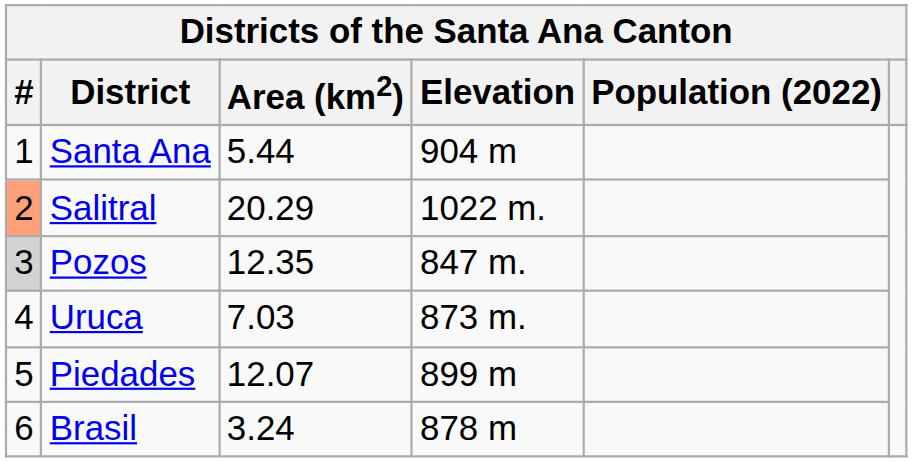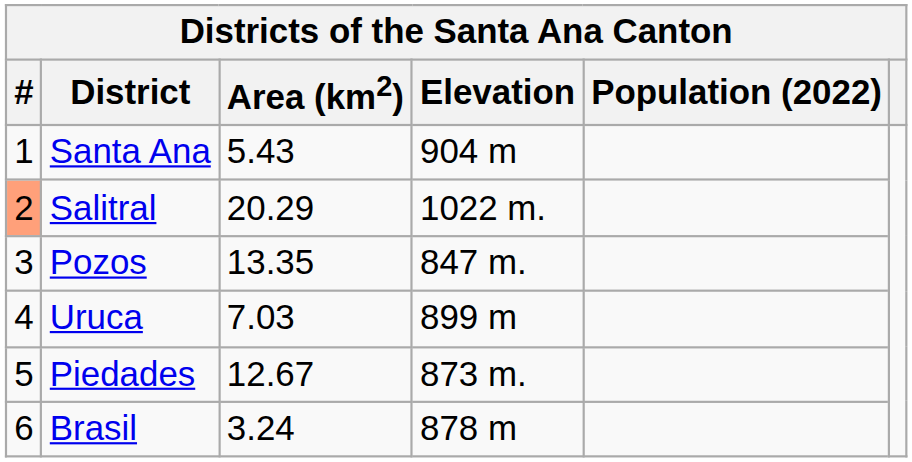Santa Ana | Area (km2): 5.44 -> 5.43
Pozos | #: lightgrey background -> no background
Pozos | Area (km2): 12.35 -> 13.35
Uruca | Elevation: 873 m. -> 899 m
Piedades | Area (km2): 12.07 -> 12.67
Piedades | Elevation: 899 m -> 873 m.
